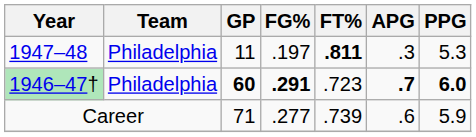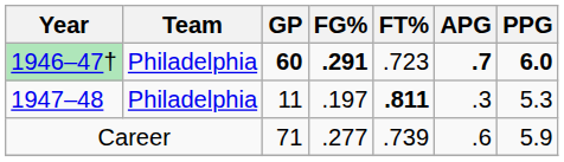rows swapped: 1946–47† <-> 1947–48
